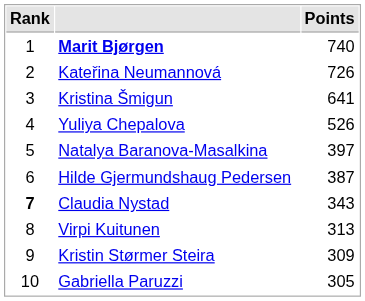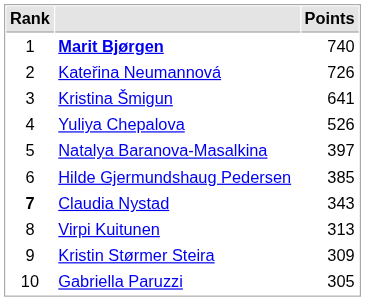Hilde Gjermundshaug Pedersen | Points: 387 -> 385
